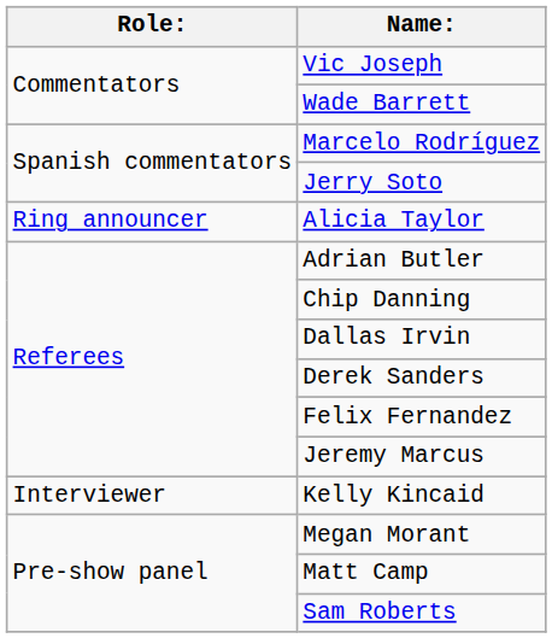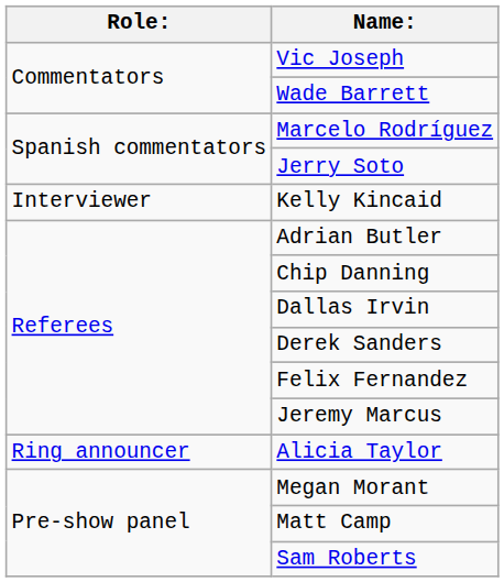rows swapped: Alicia Taylor <-> Kelly Kincaid
